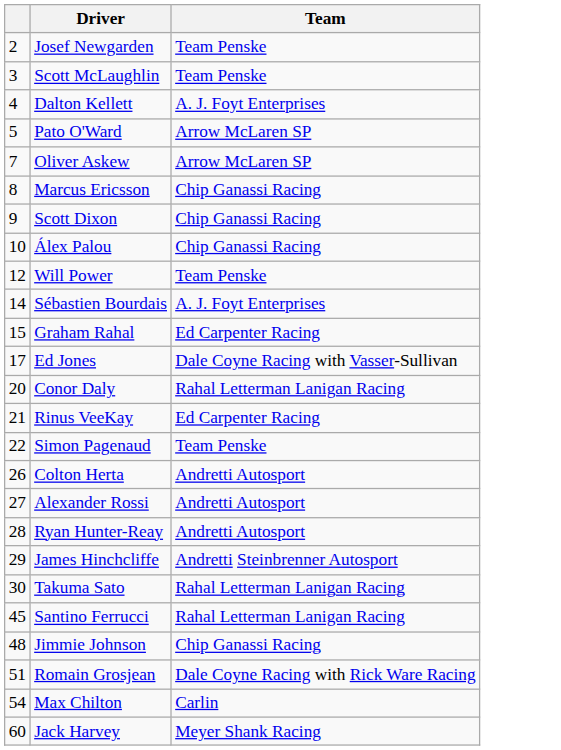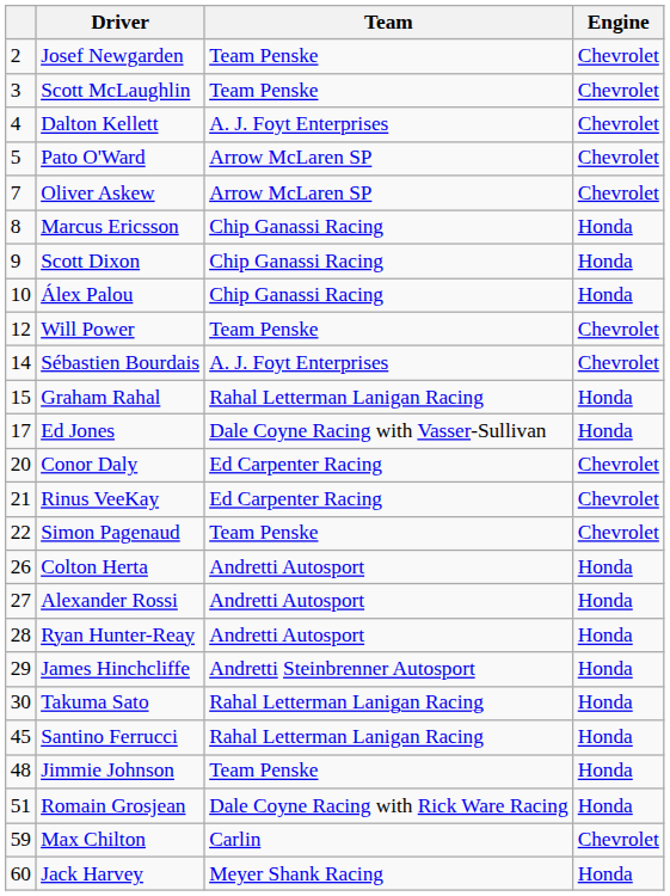+ column: Engine | Chevrolet | Chevrolet | Chevrolet | Chevrolet | Chevrolet | Honda | Honda | Honda | Chevrolet | Chevrolet | Honda | Honda | Chevrolet | Chevrolet | Chevrolet | Honda | Honda | Honda | Honda | Honda | Honda | Honda | Honda | Chevrolet | Honda
Graham Rahal | Team: Ed Carpenter Racing -> Rahal Letterman Lanigan Racing
Conor Daly | Team: Rahal Letterman Lanigan Racing -> Ed Carpenter Racing
Jimmie Johnson | Team: Chip Ganassi Racing -> Team Penske
Max Chilton | column 1: 54 -> 59
